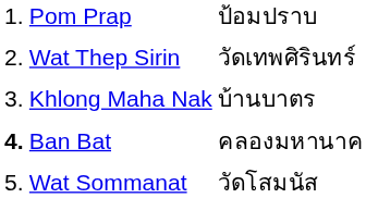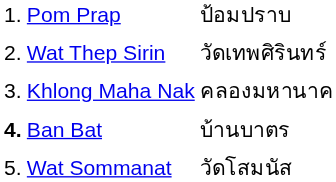Khlong Maha Nak | column 3: บ้านบาตร -> คลองมหานาค
Ban Bat | column 3: คลองมหานาค -> บ้านบาตร
